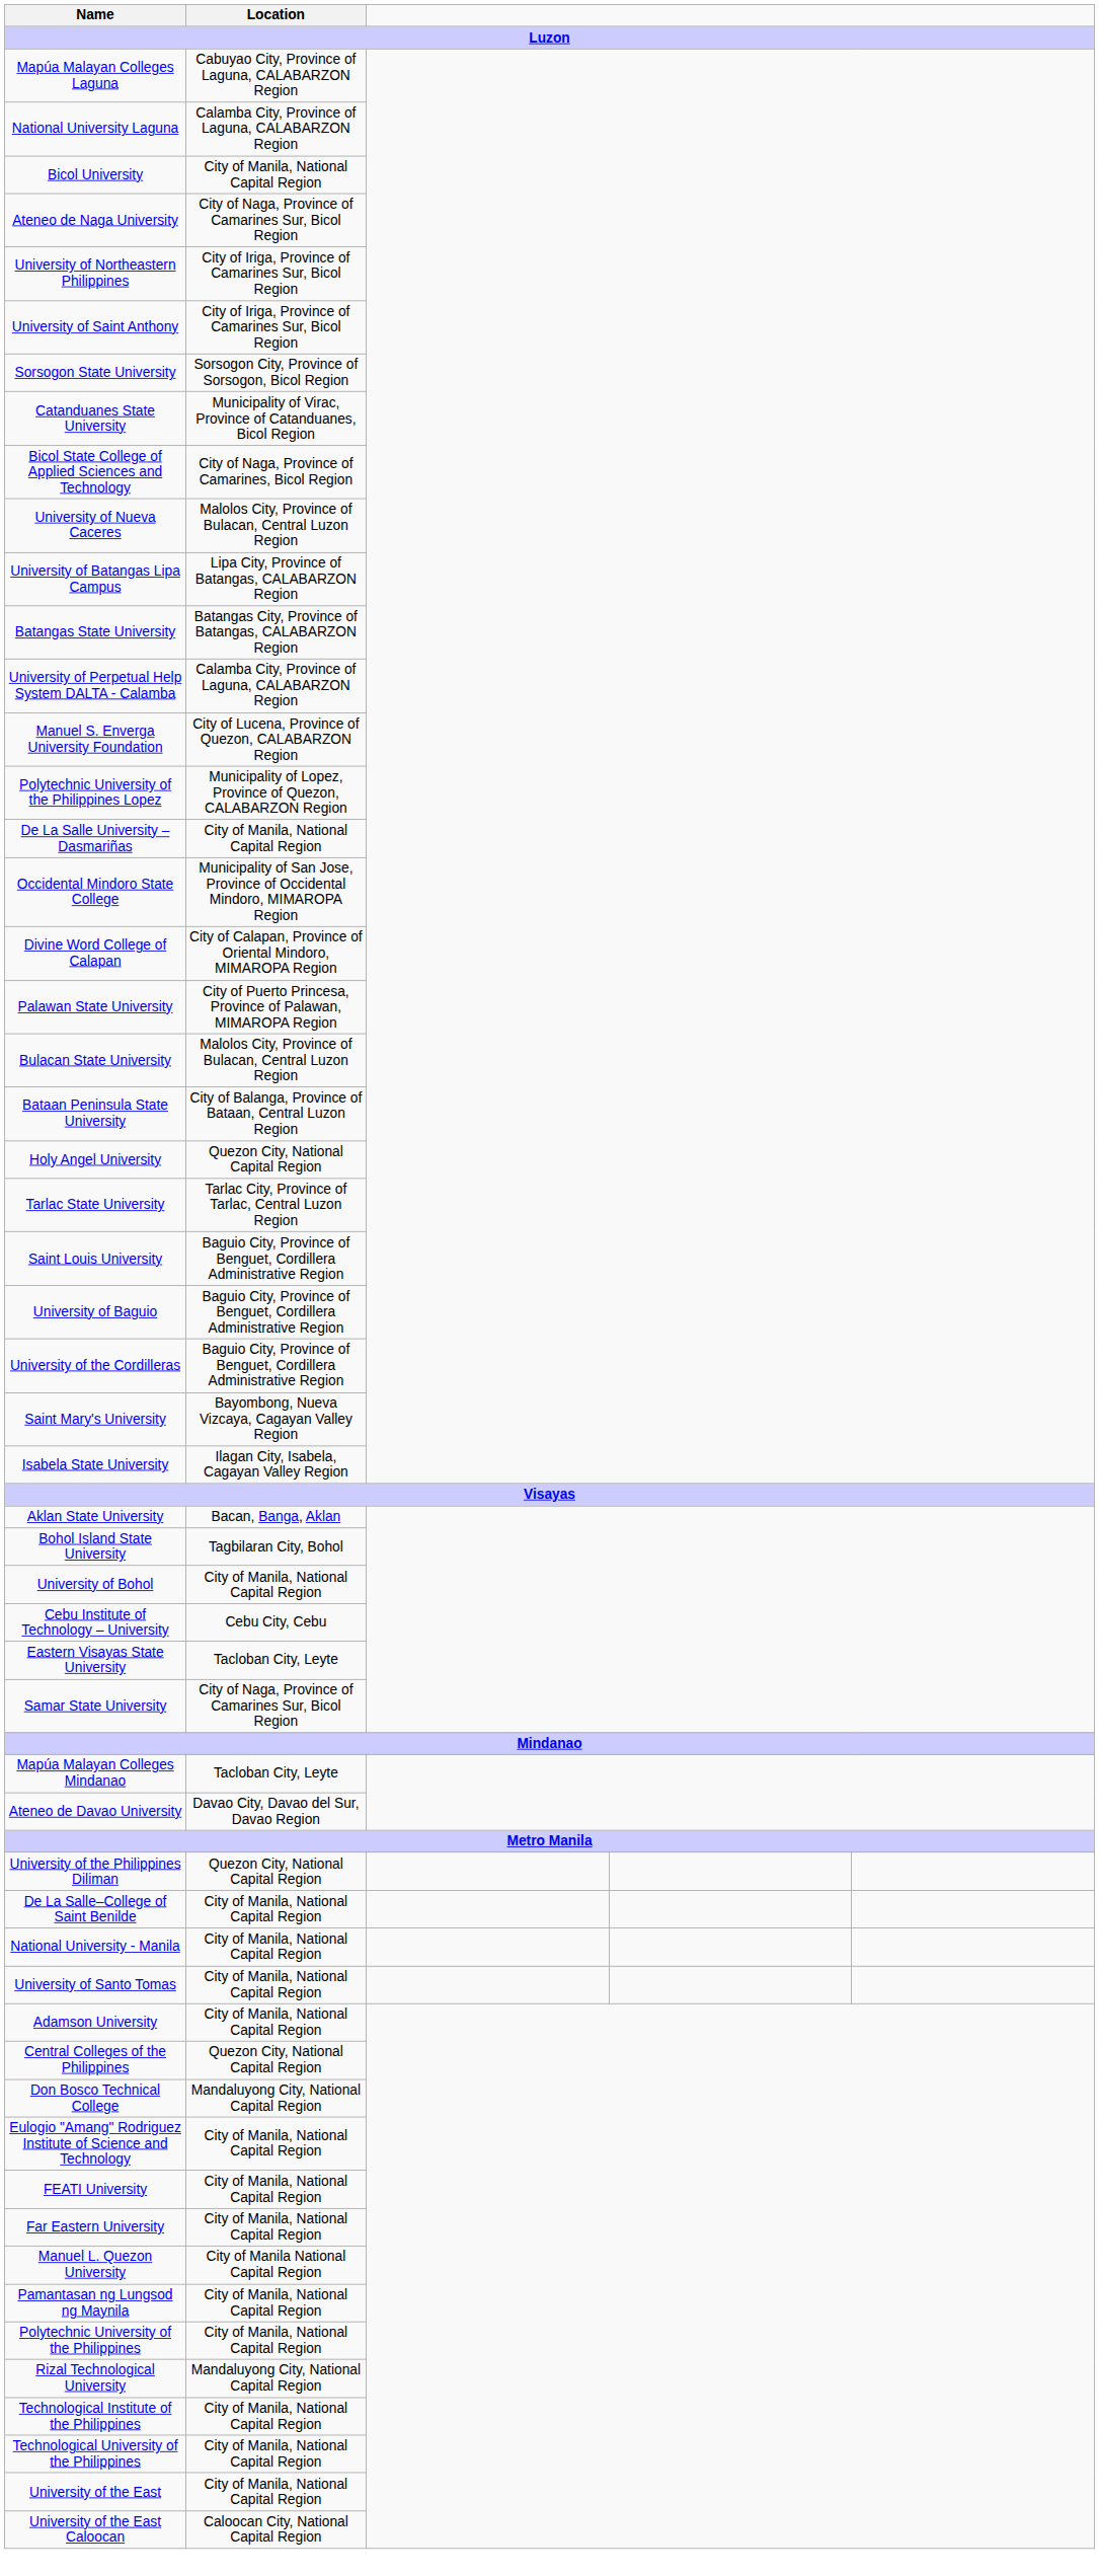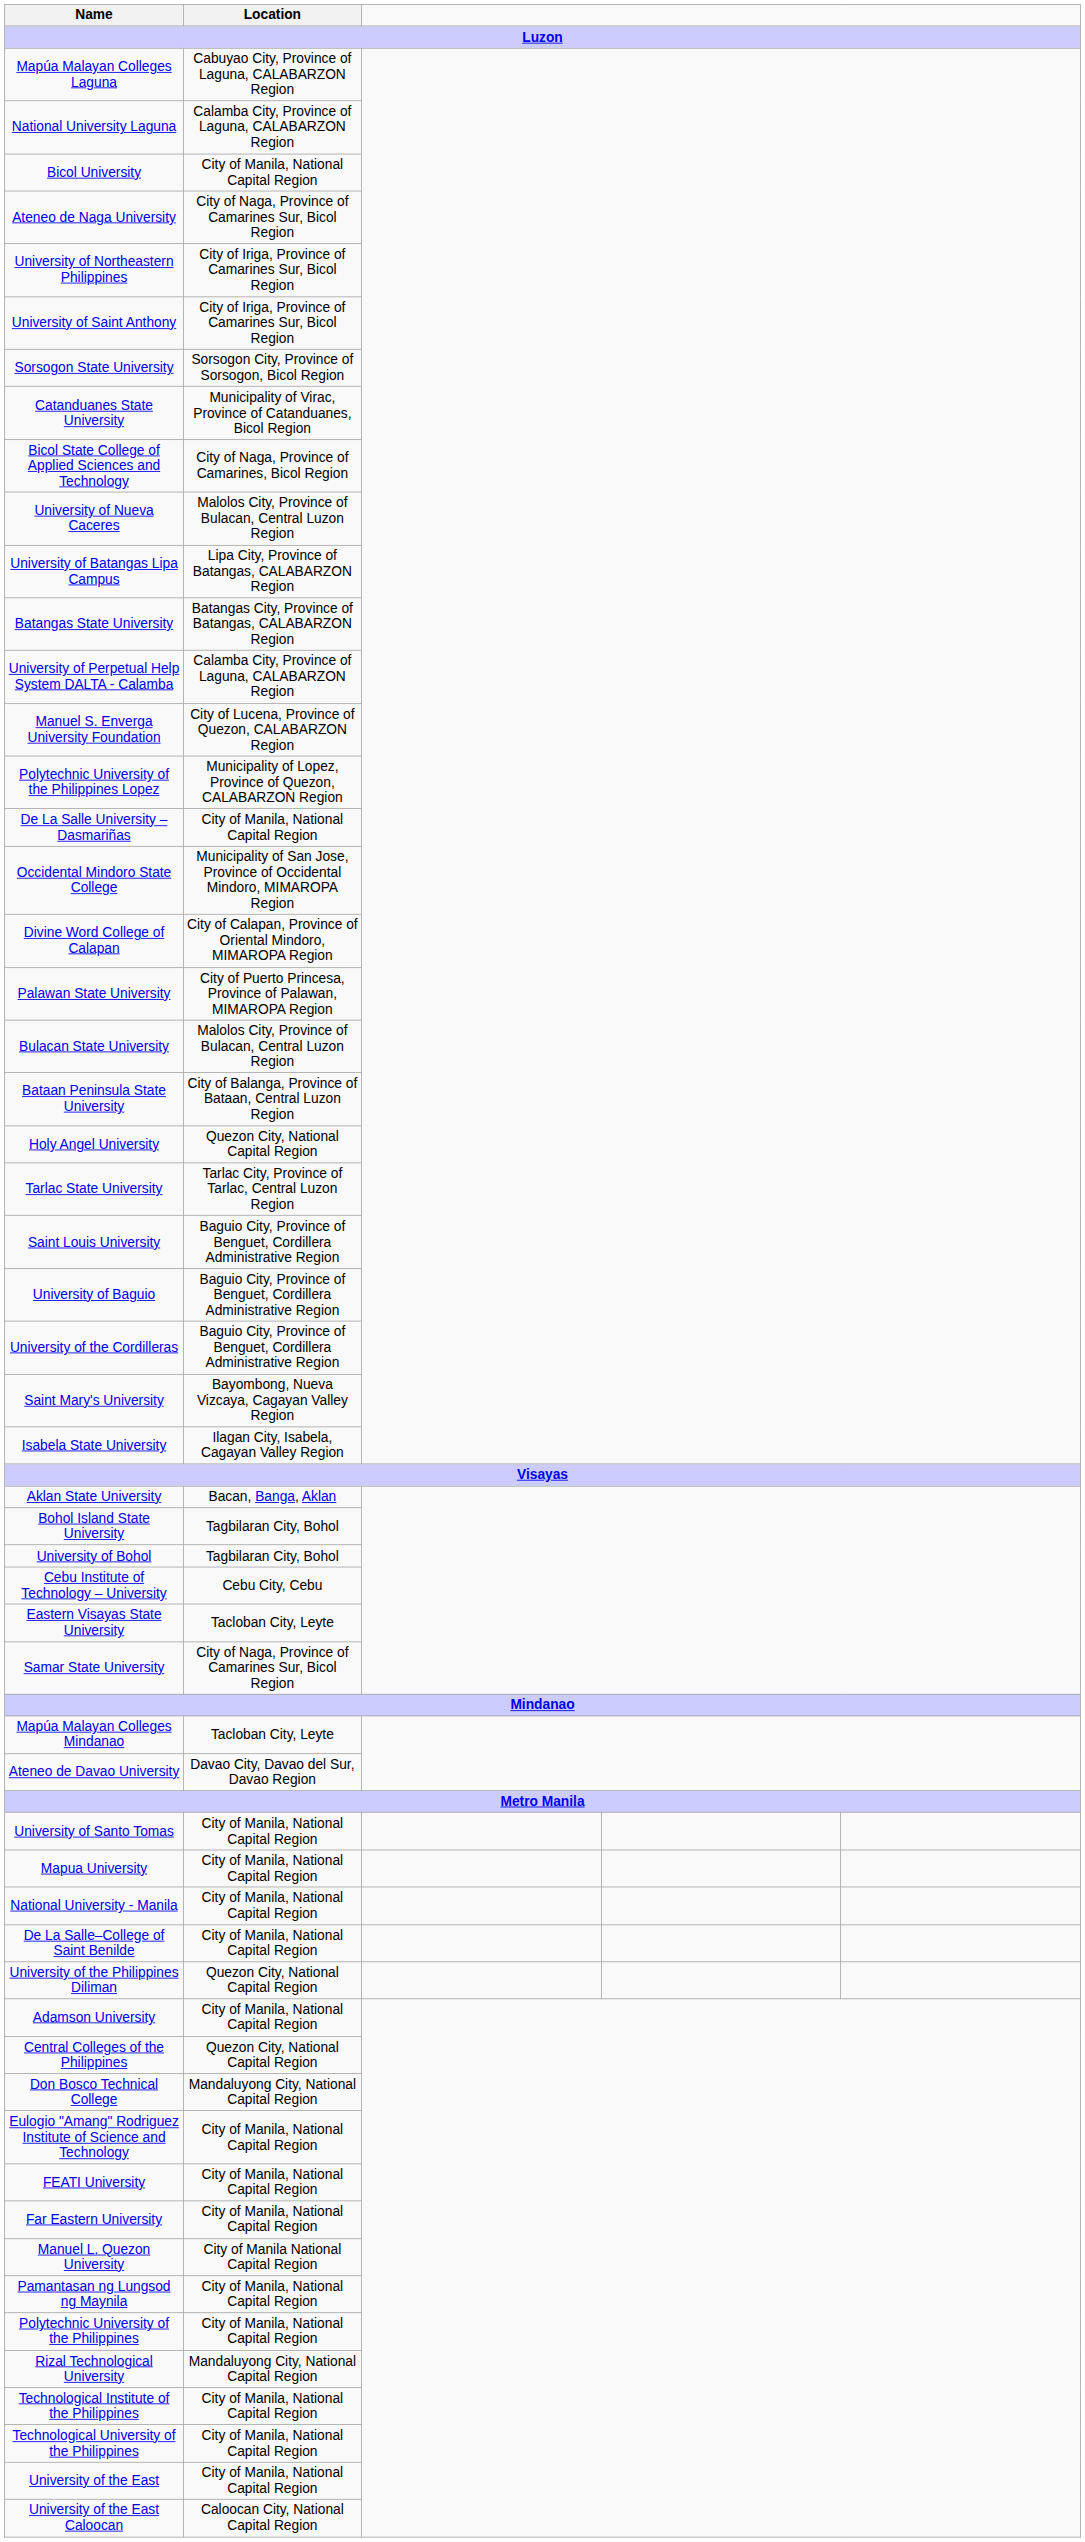University of Bohol | Location: City of Manila, National Capital Region -> Tagbilaran City, Bohol
rows swapped: University of Santo Tomas <-> University of the Philippines Diliman
+ row: Mapua University | City of Manila, National Capital Region
rows swapped: De La Salle–College of Saint Benilde <-> National University - Manila
